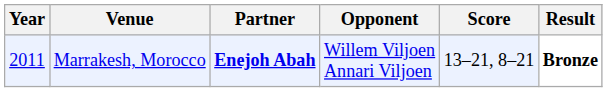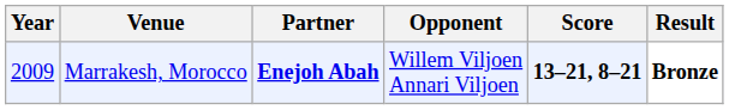Marrakesh, Morocco | Year: 2011 -> 2009
Marrakesh, Morocco | Score: normal -> bold
